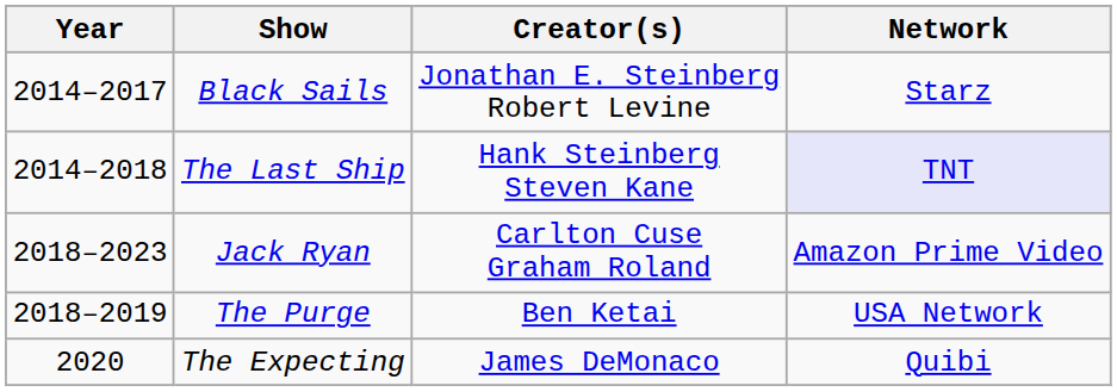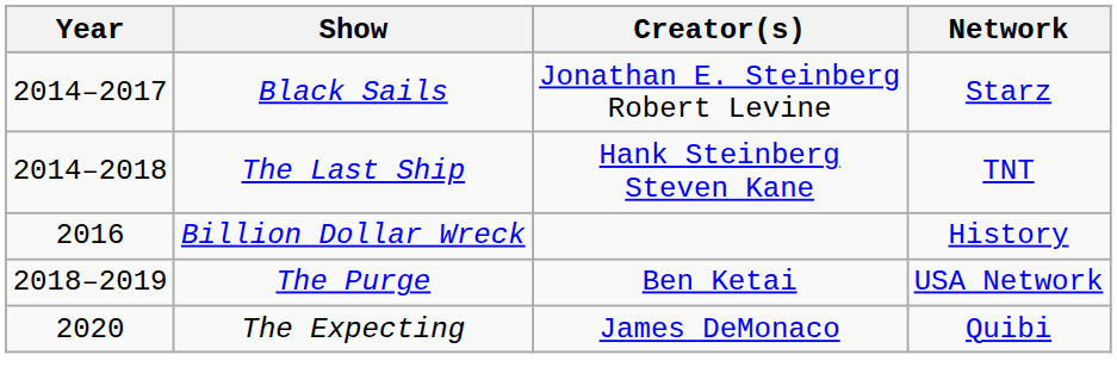The Last Ship | Network: lavender background -> no background
+ row: 2016 | Billion Dollar Wreck | History
- row: 2018–2023 | Jack Ryan | Carlton Cuse Graham Roland | Amazon Prime Video
